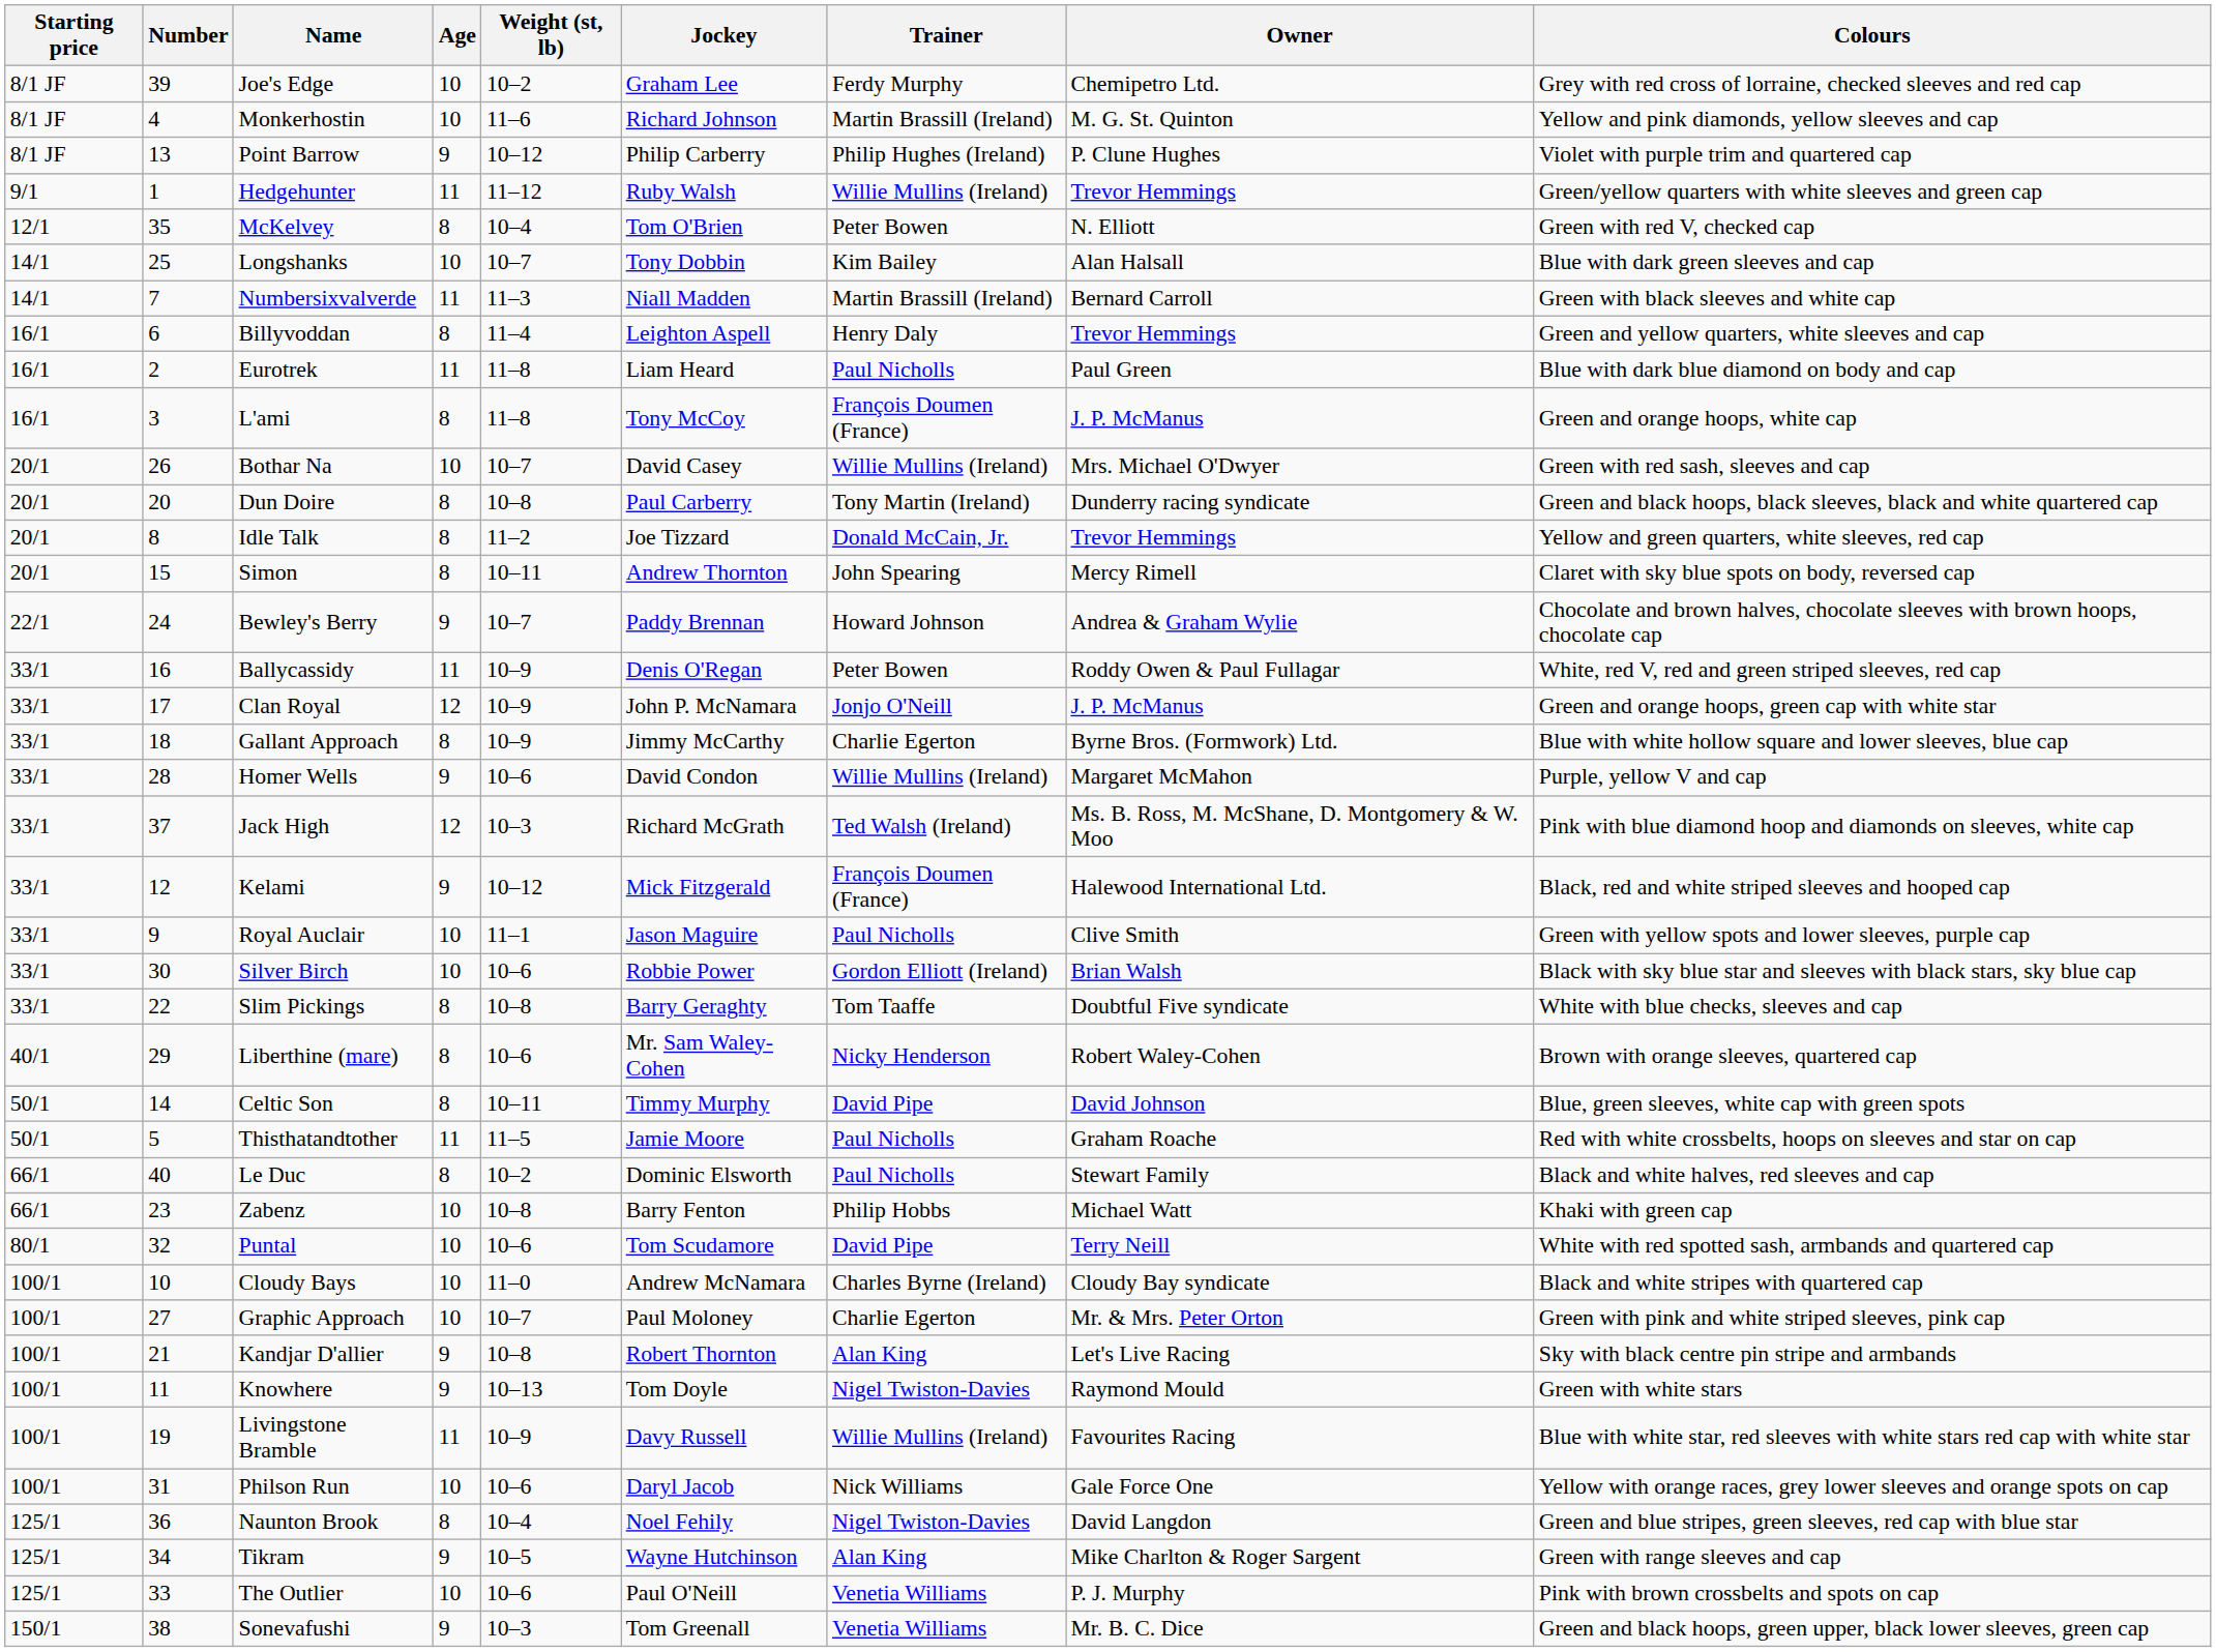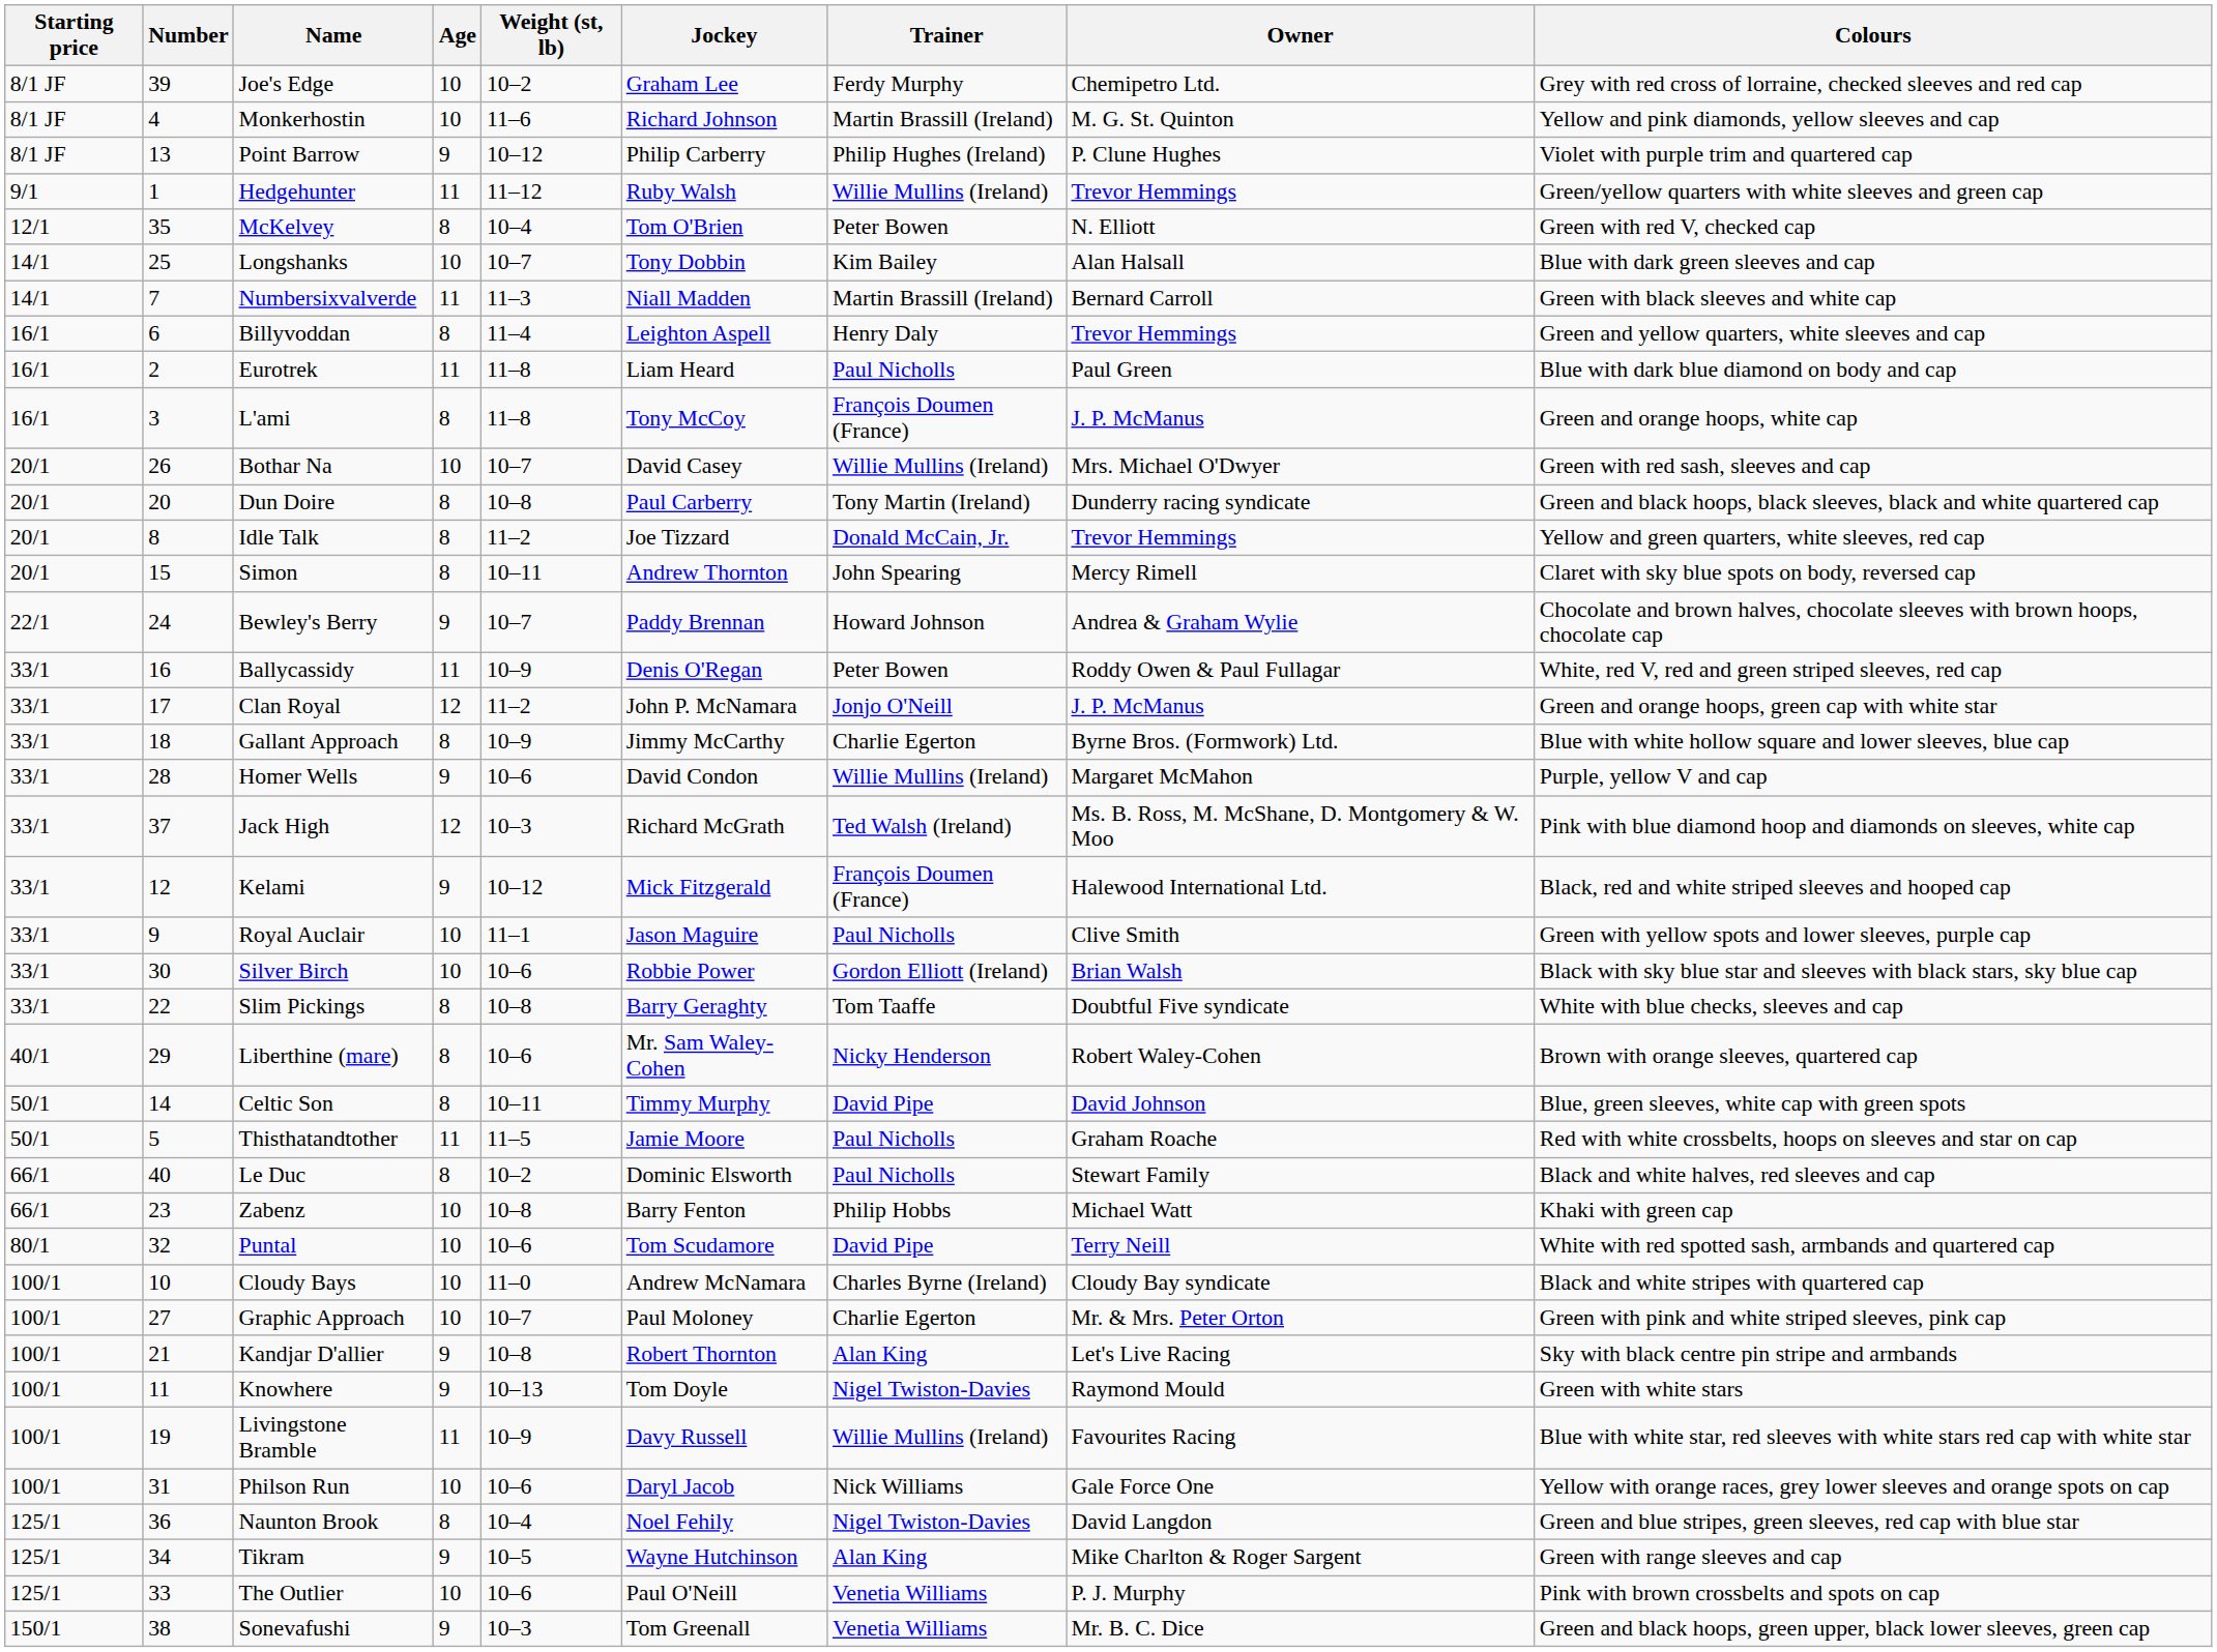Clan Royal | Weight (st, lb): 10–9 -> 11–2
